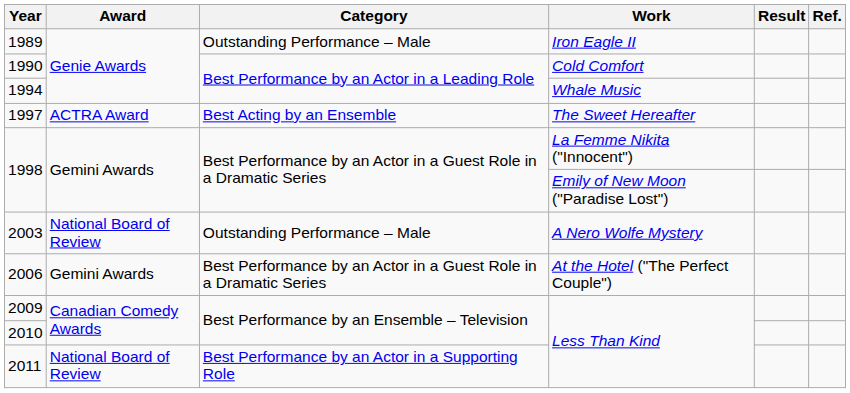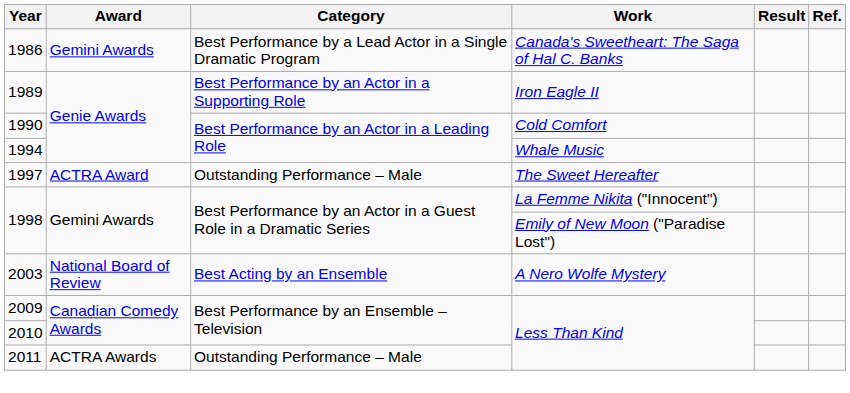+ row: 1986 | Gemini Awards | Best Performance by a Lead Actor in a Single Dramatic Program | Canada's Sweetheart: The Saga of Hal C. Banks
1989 | Category: Outstanding Performance – Male -> Best Performance by an Actor in a Supporting Role
1997 | Category: Best Acting by an Ensemble -> Outstanding Performance – Male
2003 | Category: Outstanding Performance – Male -> Best Acting by an Ensemble
- row: 2006 | Gemini Awards | Best Performance by an Actor in a Guest Role in a Dramatic Series | At the Hotel ("The Perfect Couple")
2011 | Award: National Board of Review -> ACTRA Awards
2011 | Category: Best Performance by an Actor in a Supporting Role -> Outstanding Performance – Male
